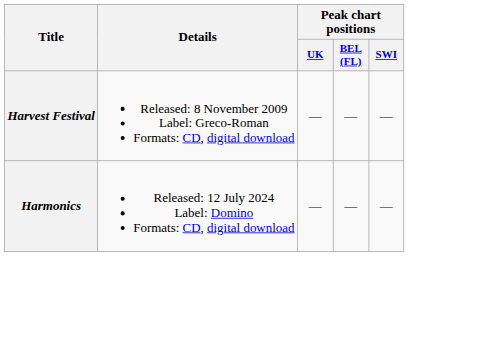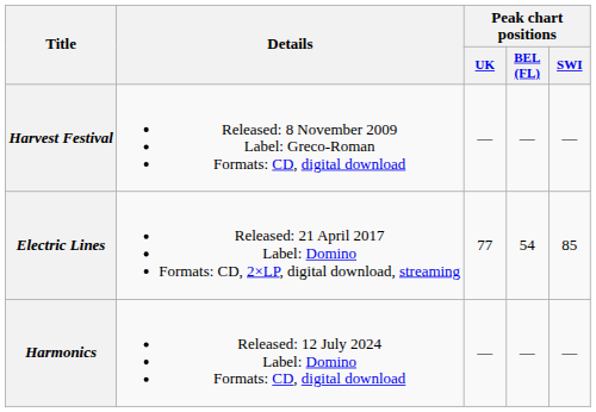+ row: Electric Lines | Released: 21 April 2017 Label: Domino Formats: CD, 2×LP, digital download, streaming | 77 | 54 | 85
